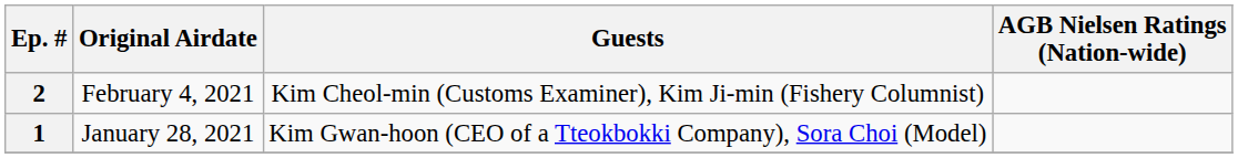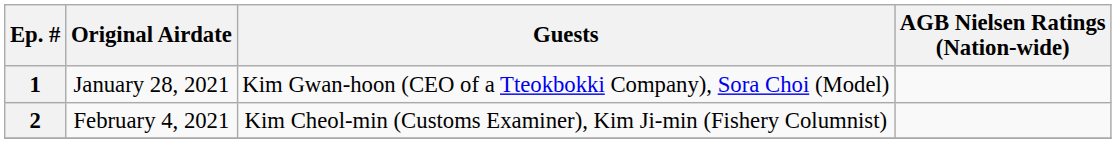rows swapped: 1 <-> 2
